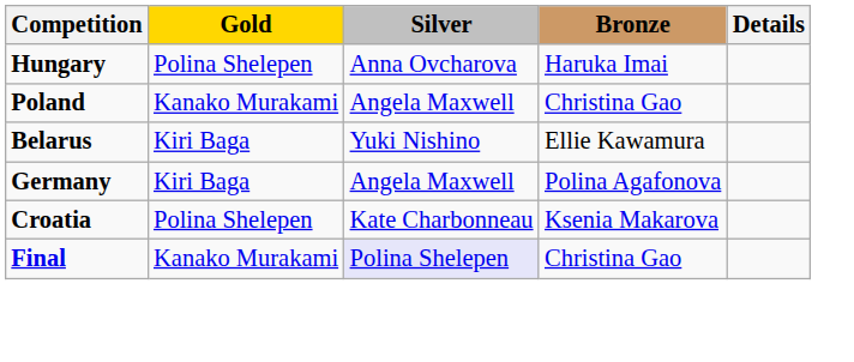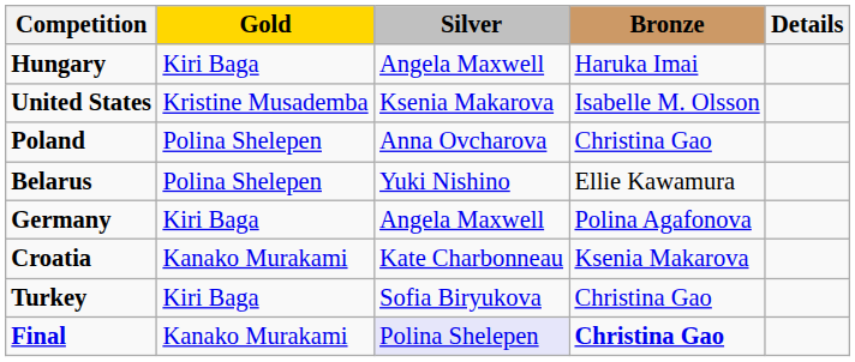Hungary | Gold: Polina Shelepen -> Kiri Baga
Hungary | Silver: Anna Ovcharova -> Angela Maxwell
+ row: United States | Kristine Musademba | Ksenia Makarova | Isabelle M. Olsson
Poland | Gold: Kanako Murakami -> Polina Shelepen
Poland | Silver: Angela Maxwell -> Anna Ovcharova
Belarus | Gold: Kiri Baga -> Polina Shelepen
Croatia | Gold: Polina Shelepen -> Kanako Murakami
+ row: Turkey | Kiri Baga | Sofia Biryukova | Christina Gao
Final | Bronze: normal -> bold
